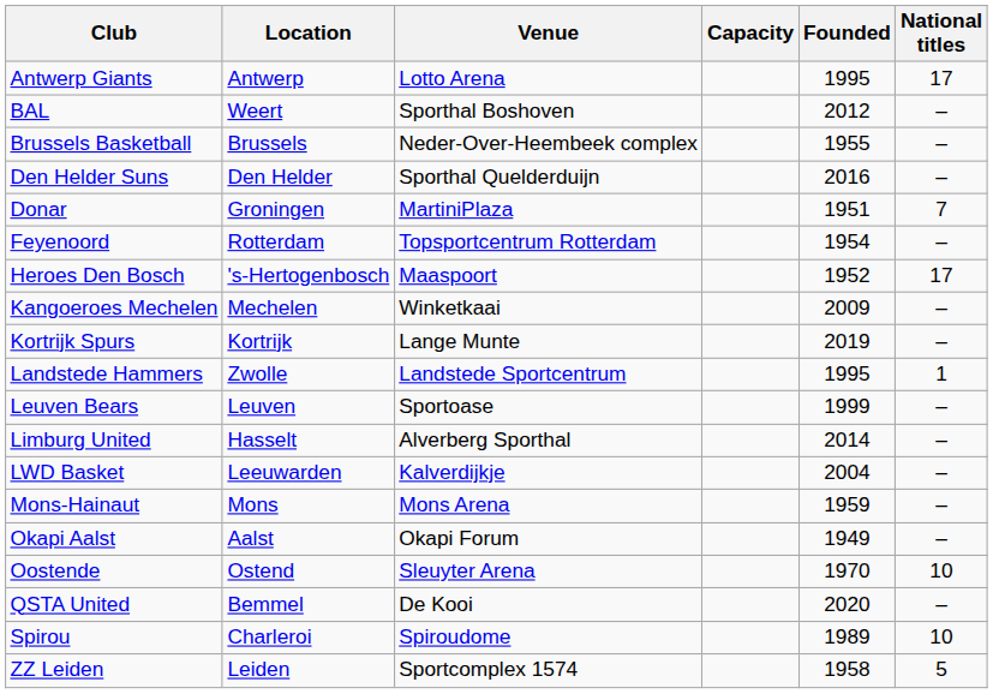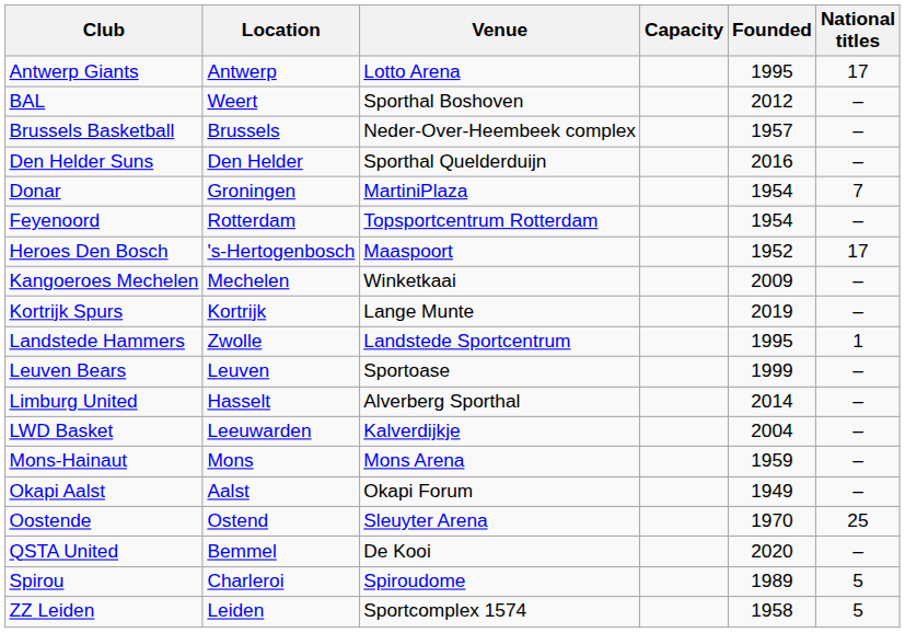Brussels Basketball | Founded: 1955 -> 1957
Donar | Founded: 1951 -> 1954
Oostende | National titles: 10 -> 25
Spirou | National titles: 10 -> 5
